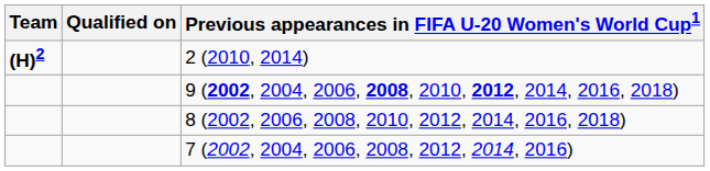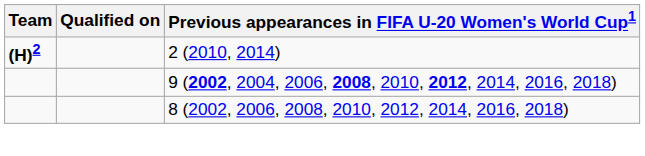- row: 7 (2002, 2004, 2006, 2008, 2012, 2014, 2016)
